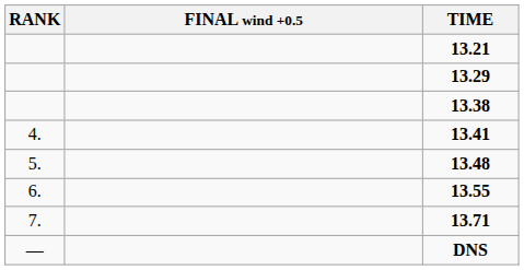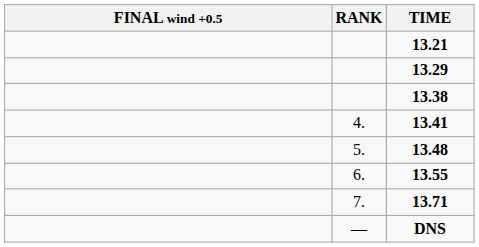columns swapped: RANK <-> FINAL wind +0.5
